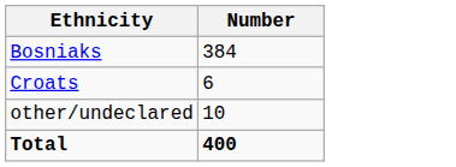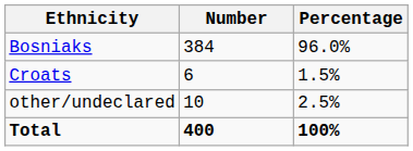+ column: Percentage | 96.0% | 1.5% | 2.5% | 100%
